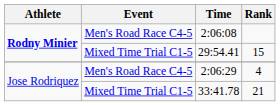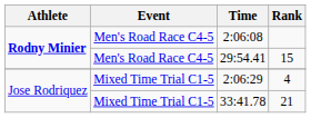29:54.41 | Event: Mixed Time Trial C1-5 -> Men's Road Race C4-5
2:06:29 | Event: Men's Road Race C4-5 -> Mixed Time Trial C1-5
